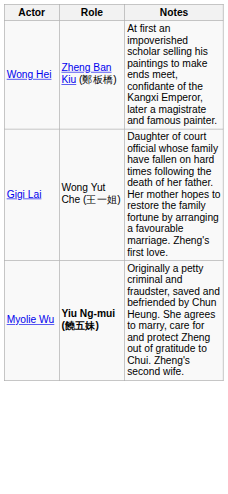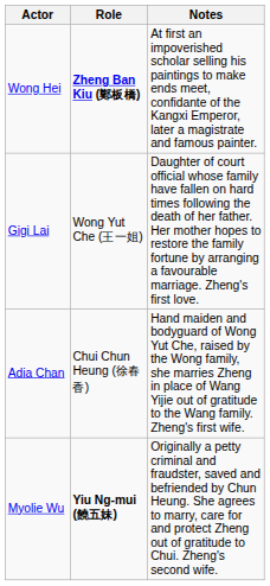Wong Hei | Role: normal -> bold
+ row: Adia Chan | Chui Chun Heung (徐春香) | Hand maiden and bodyguard of Wong Yut Che, raised by the Wong family, she marries Zheng in place of Wang Yijie out of gratitude to the Wang family. Zheng's first wife.
